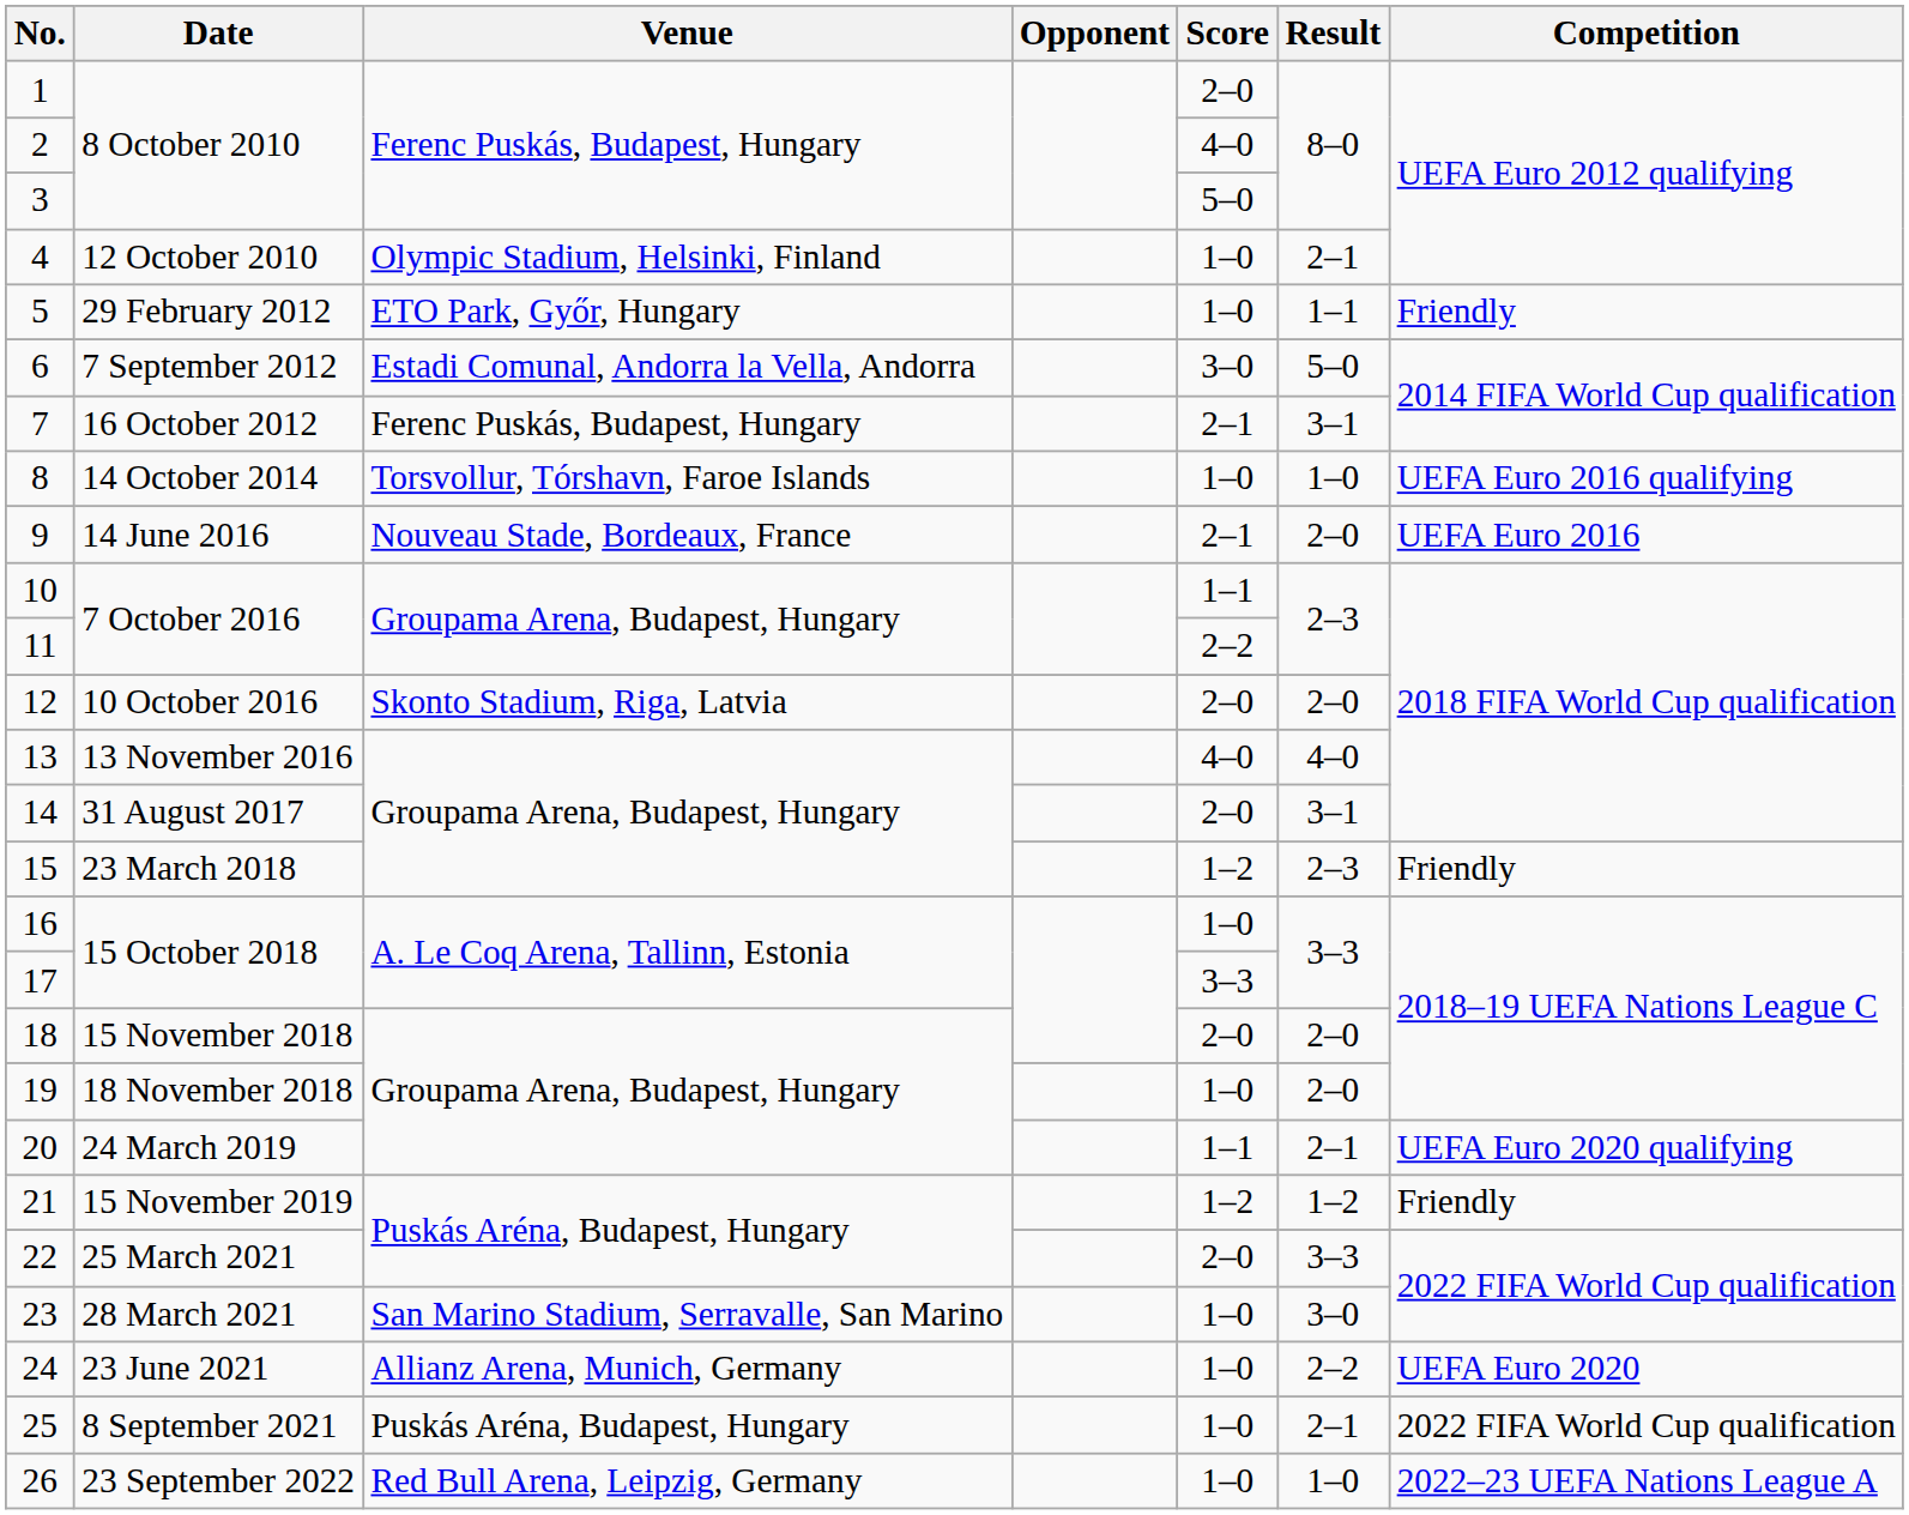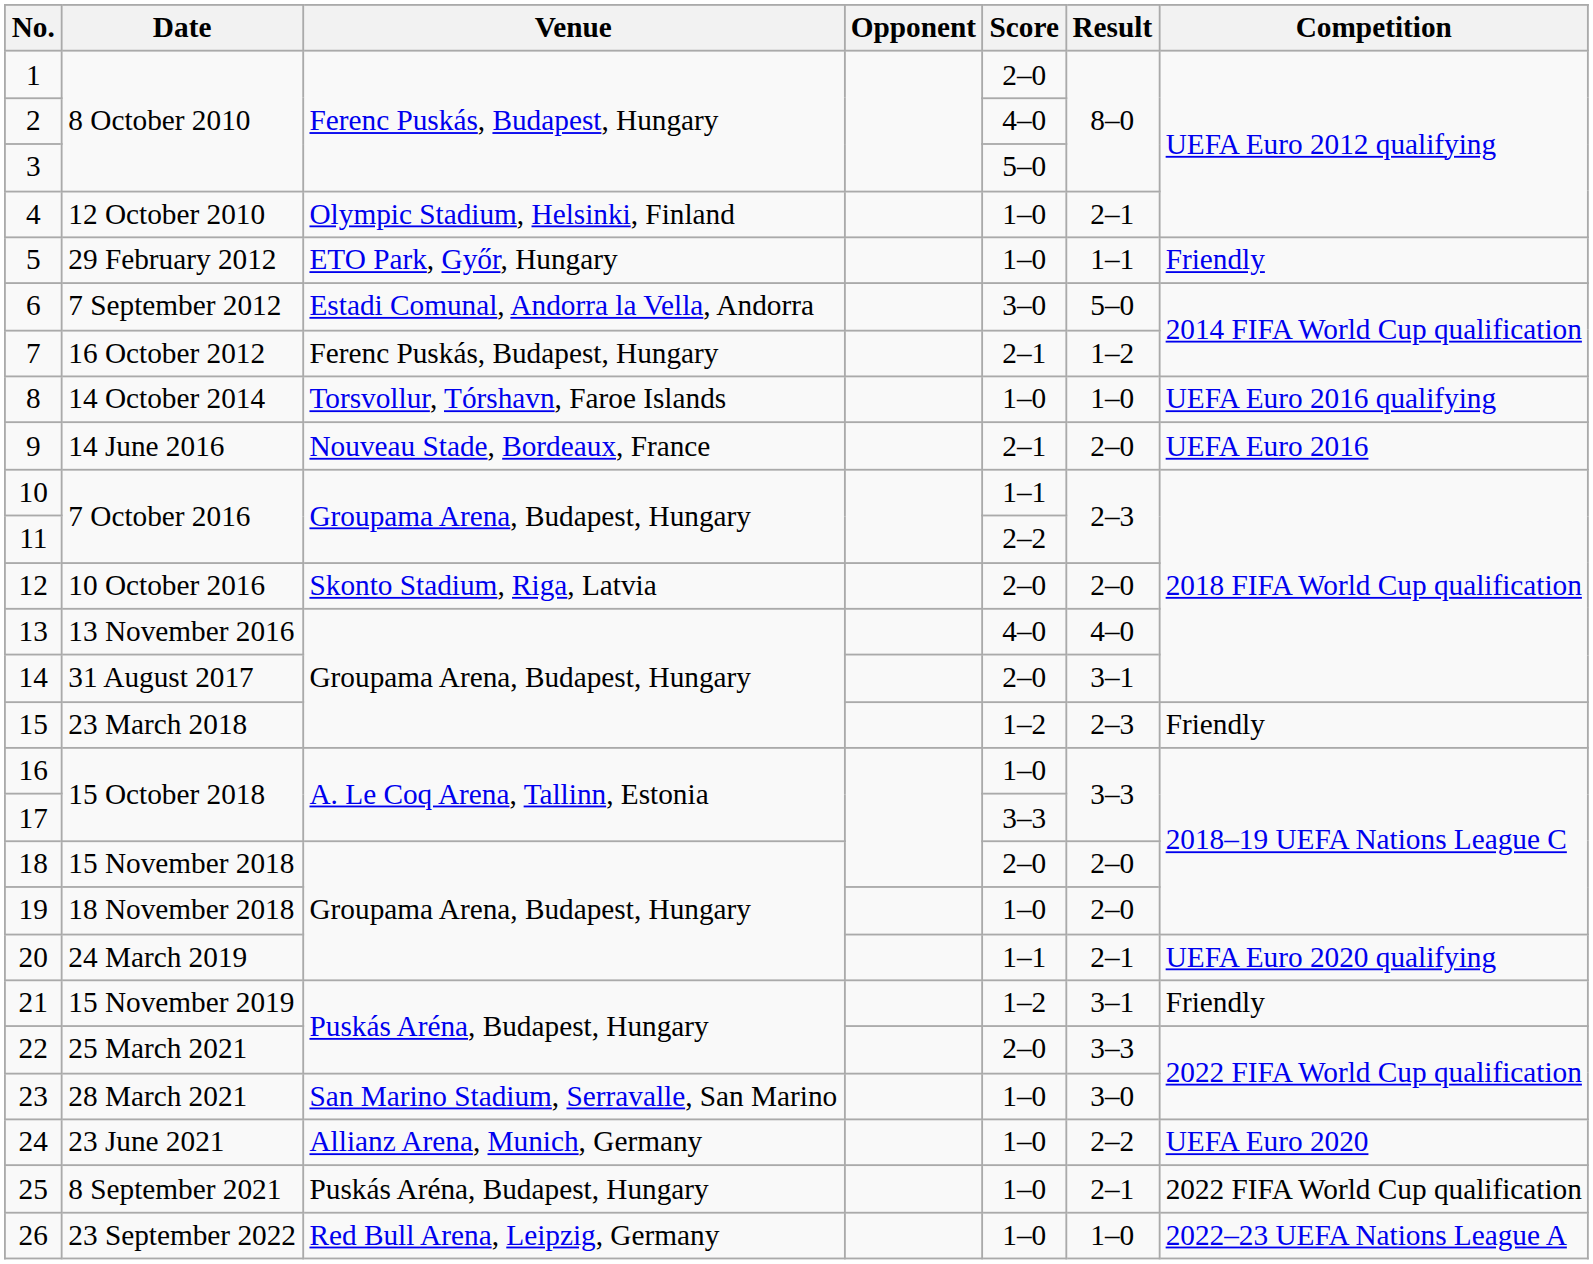7 | Result: 3–1 -> 1–2
21 | Result: 1–2 -> 3–1
